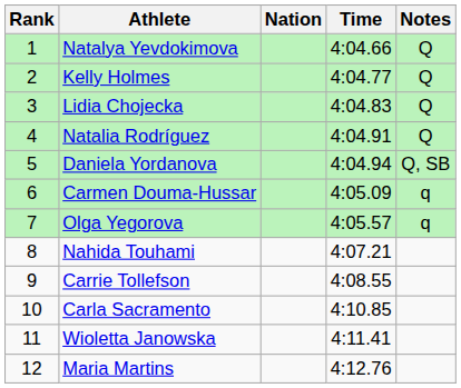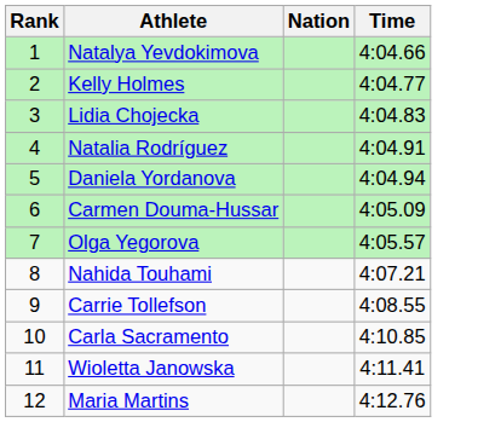- column: Notes | Q | Q | Q | Q | Q, SB | q | q
